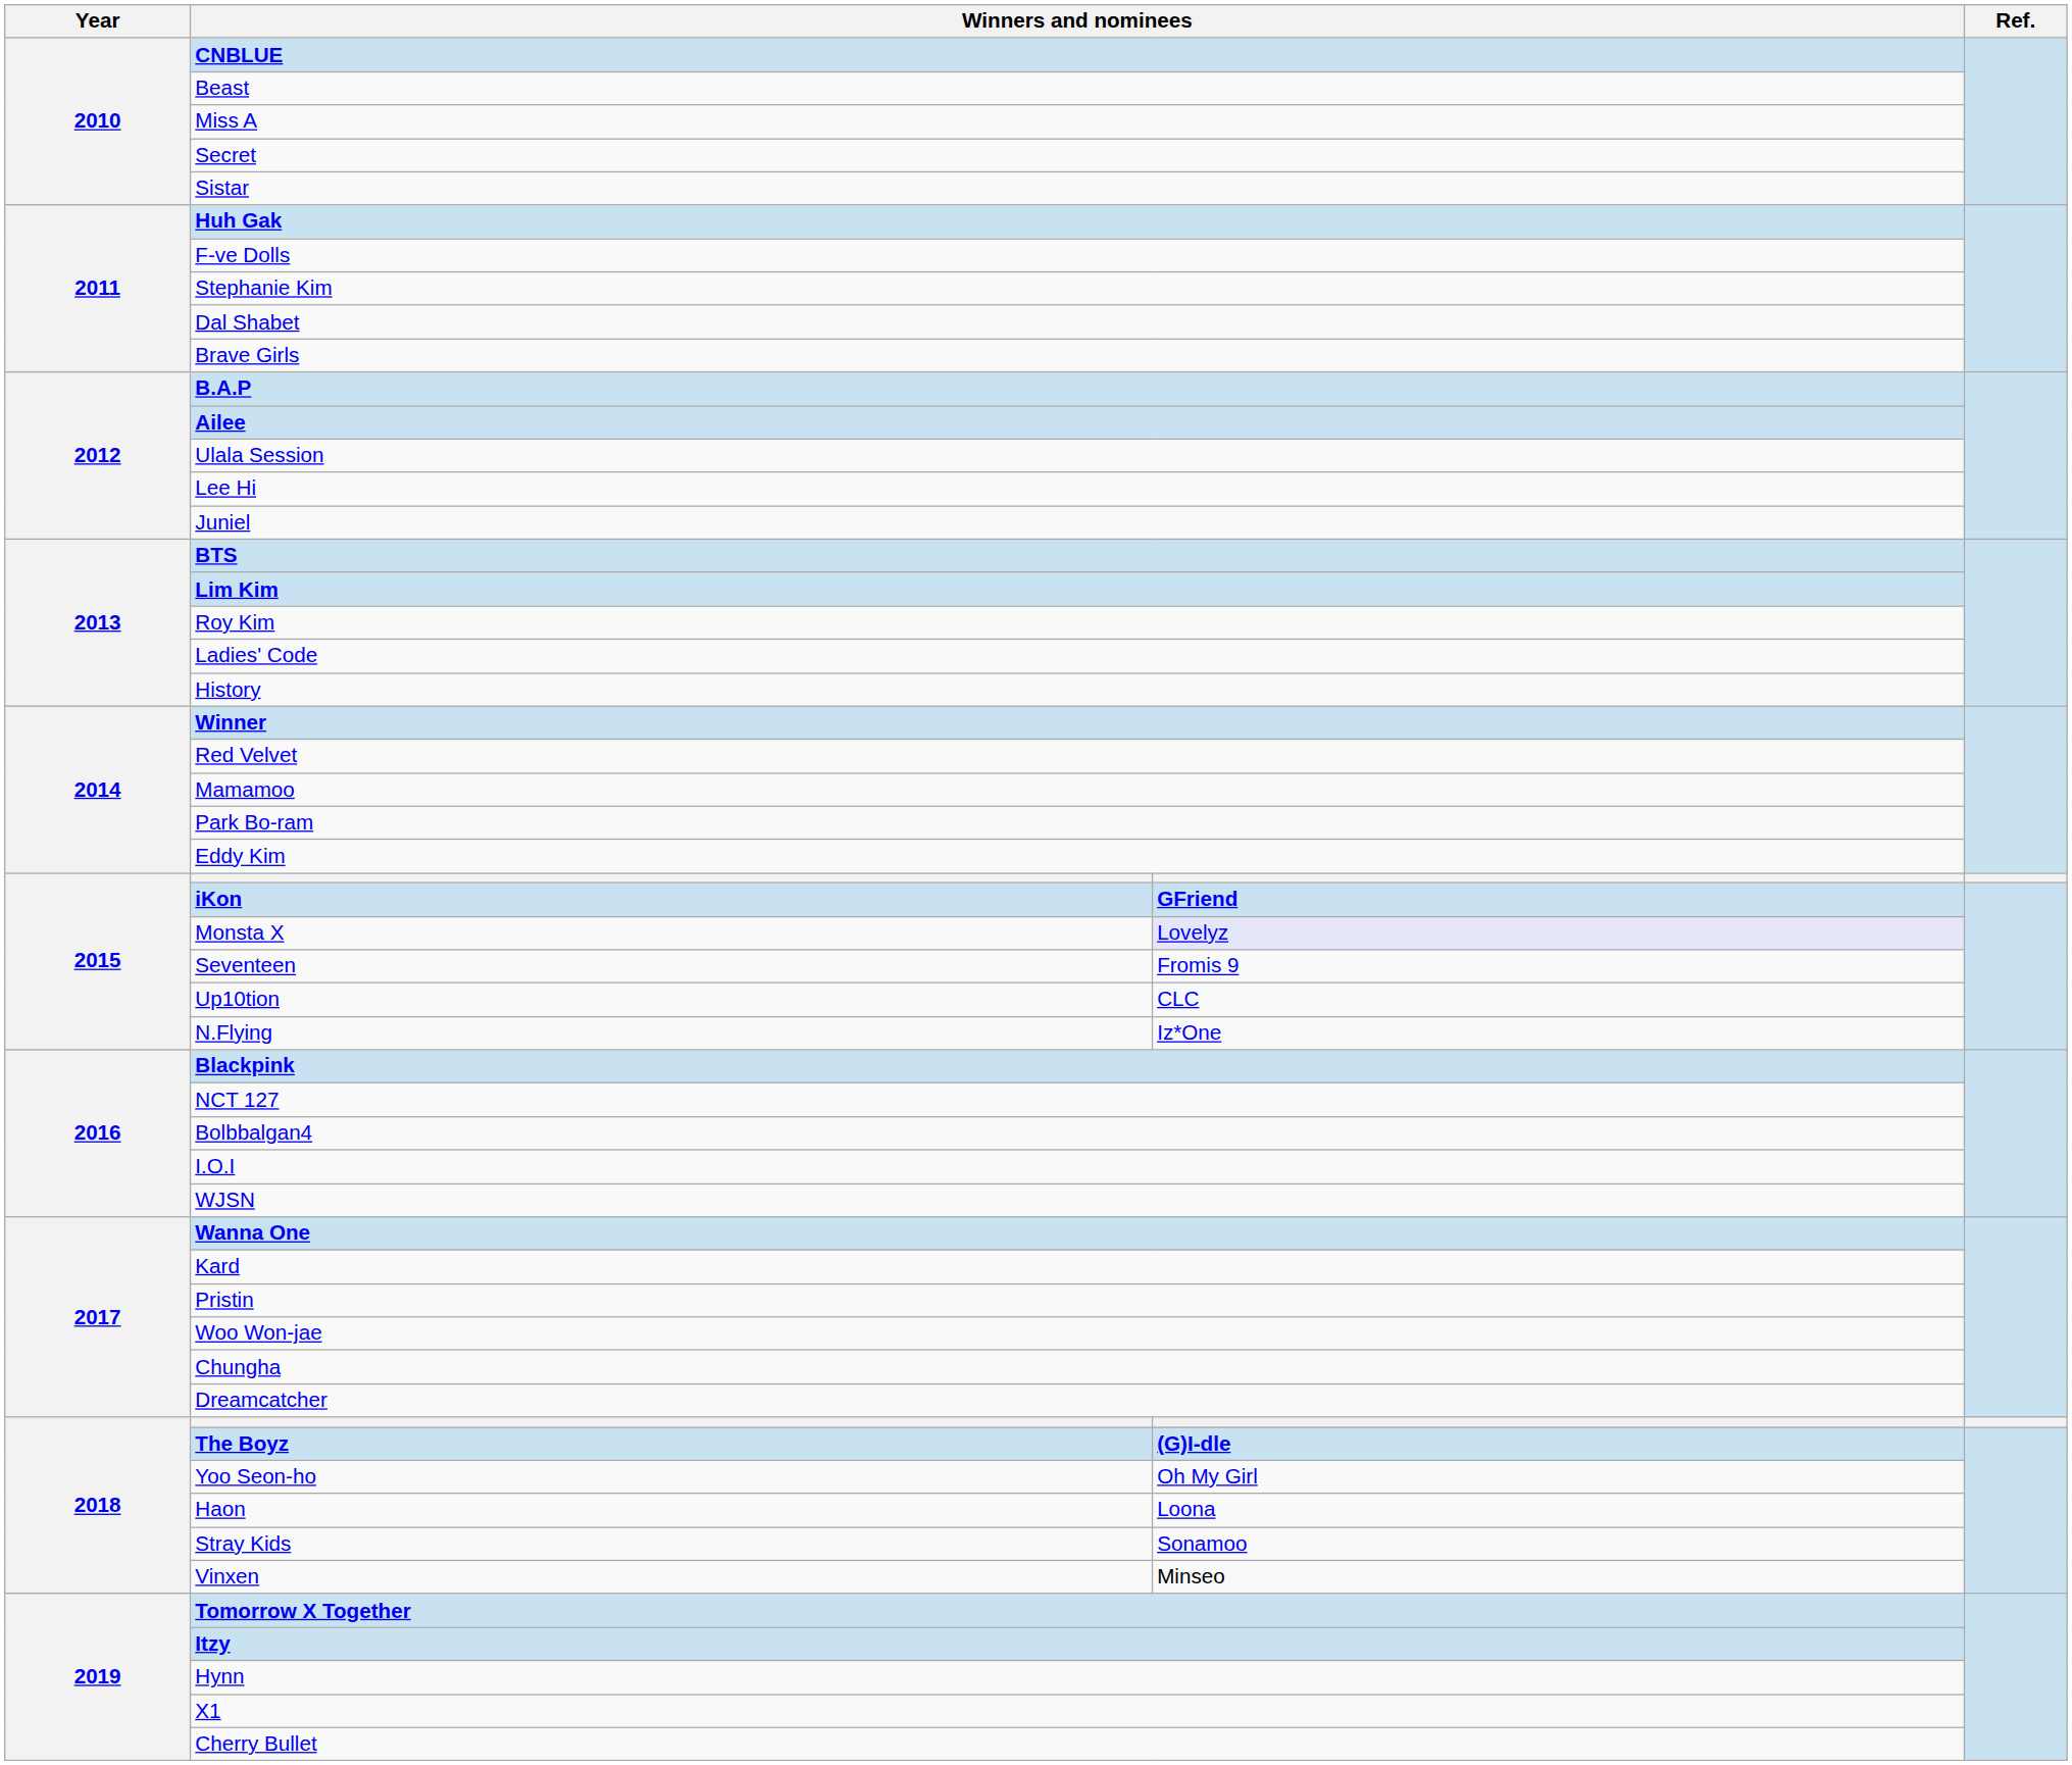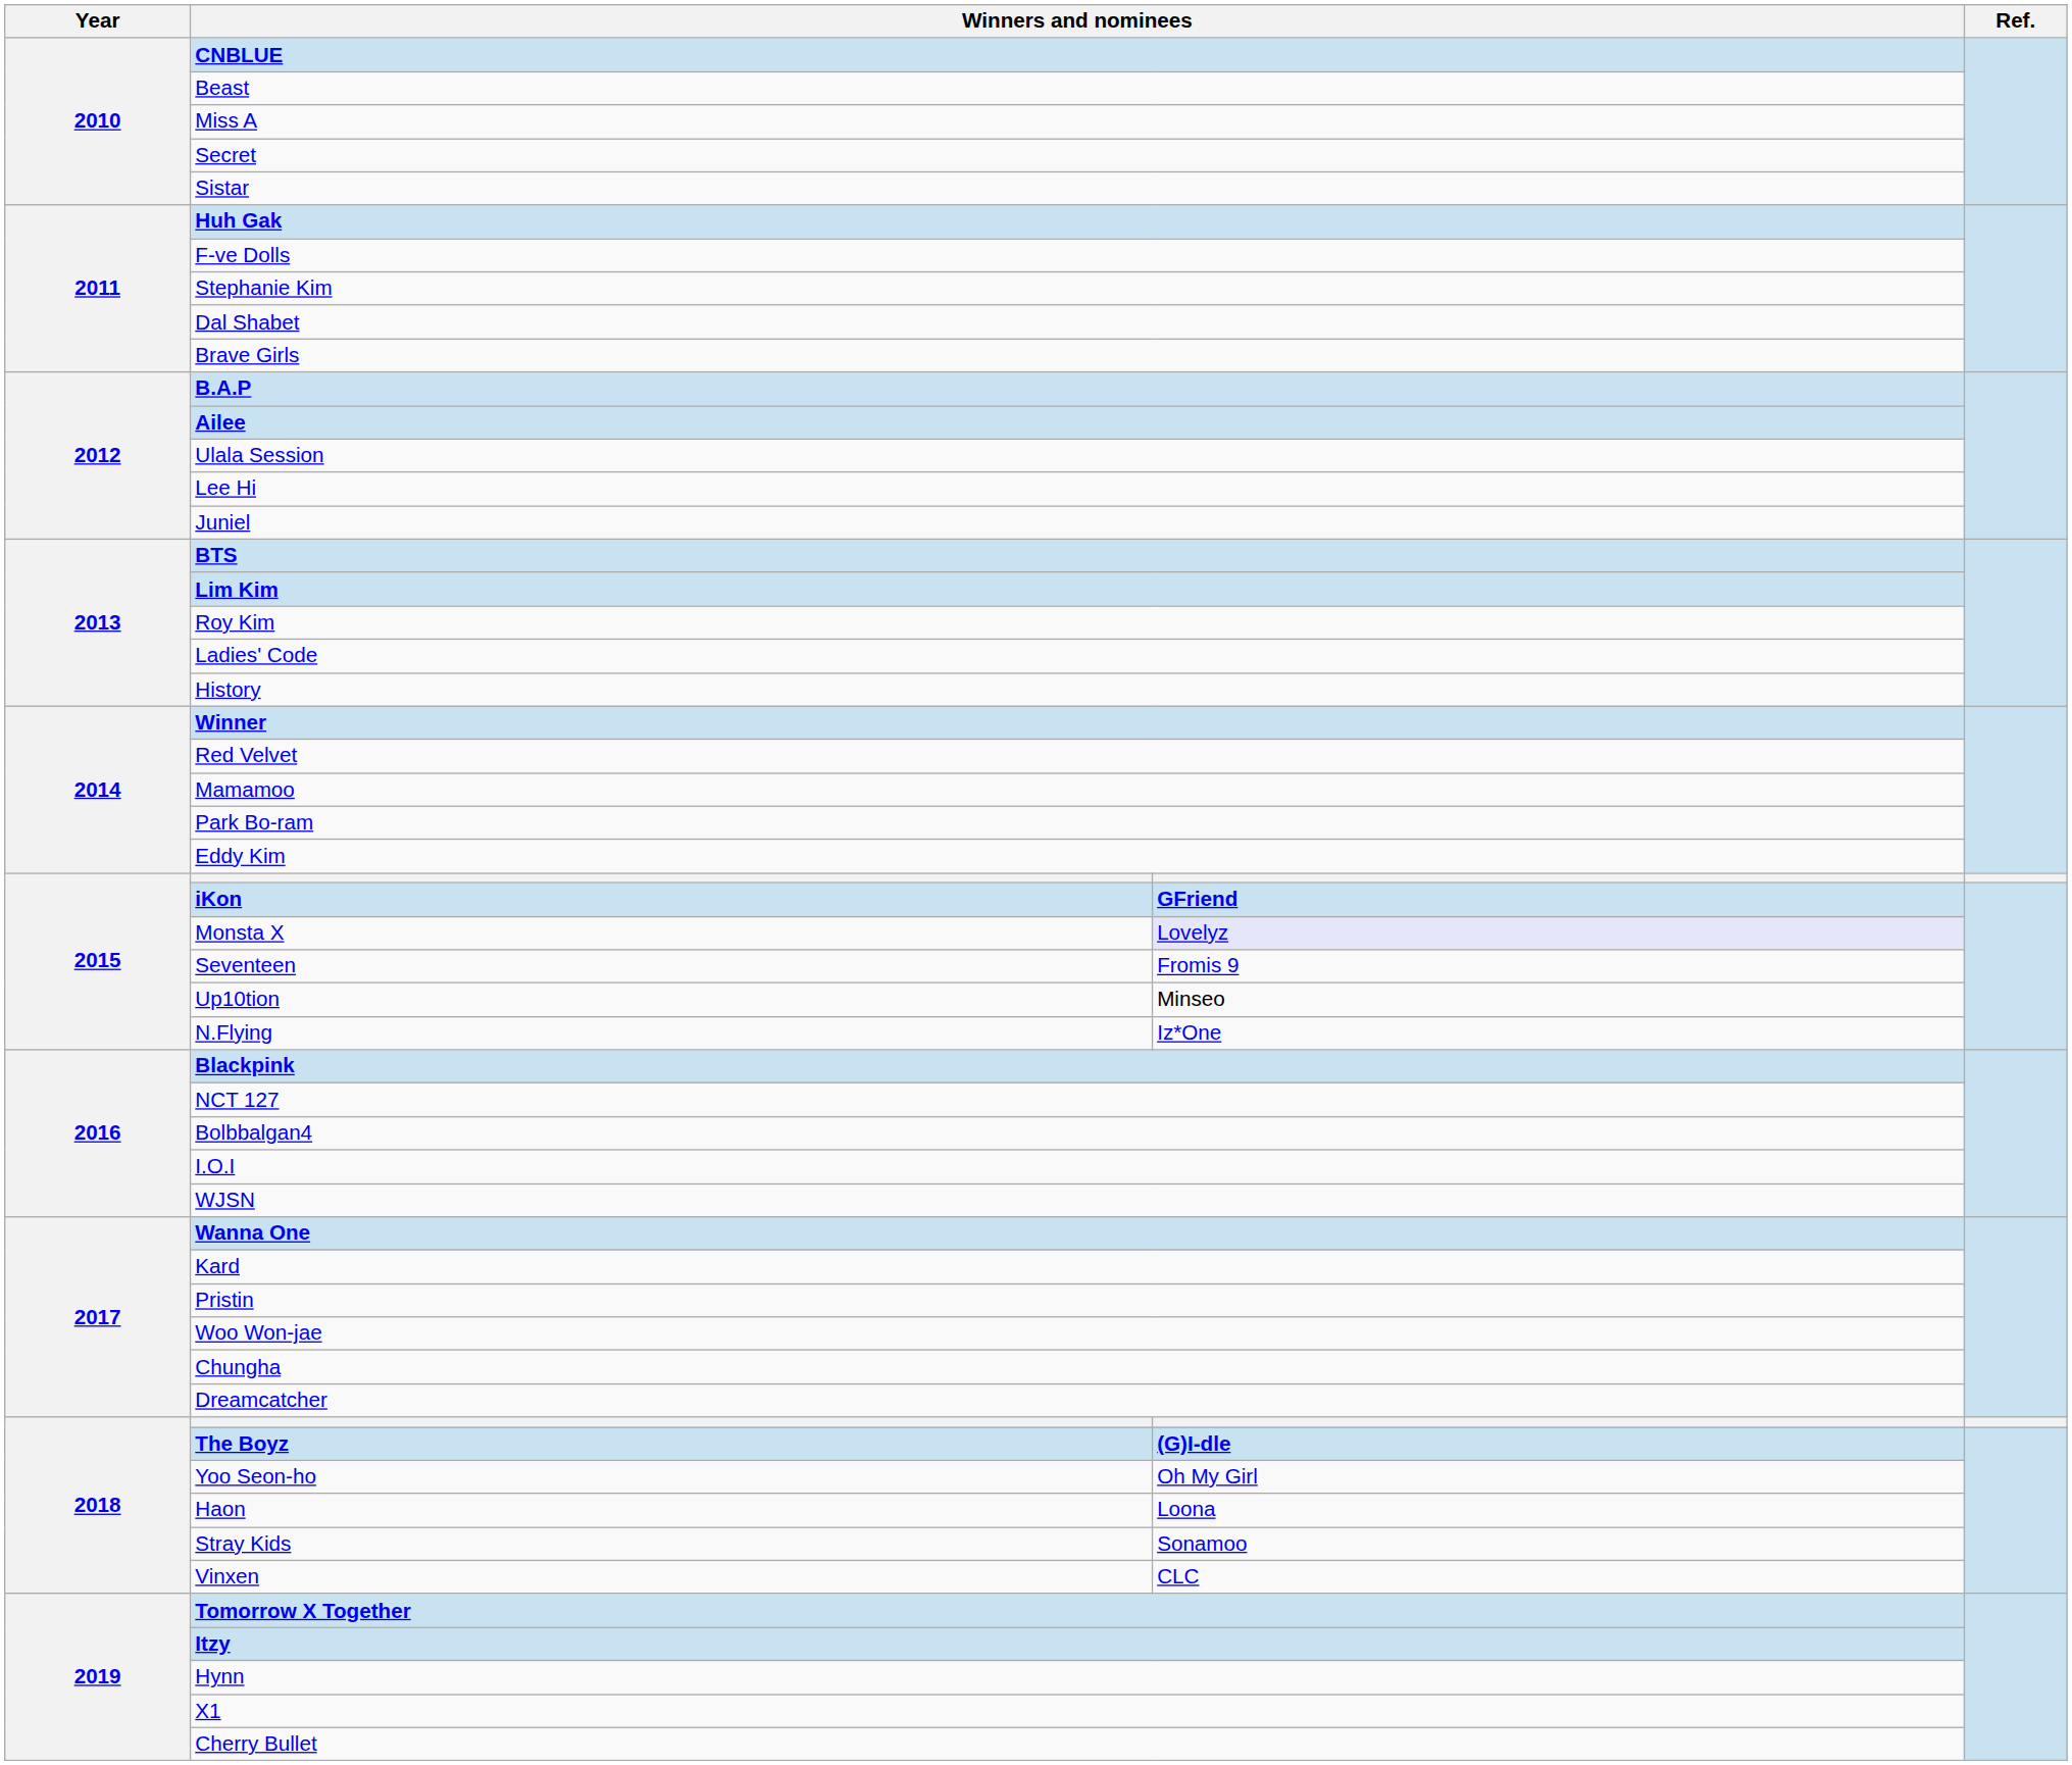Up10tion | column 3: CLC -> Minseo
Vinxen | column 3: Minseo -> CLC
